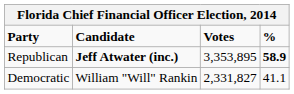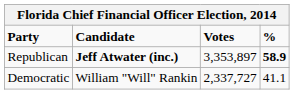Republican | Votes: 3,353,895 -> 3,353,897
Democratic | Votes: 2,331,827 -> 2,337,727
